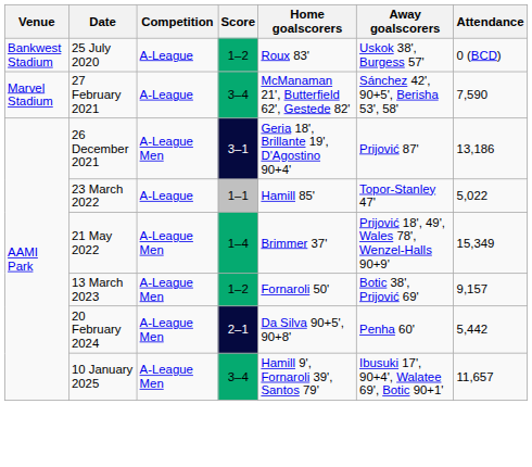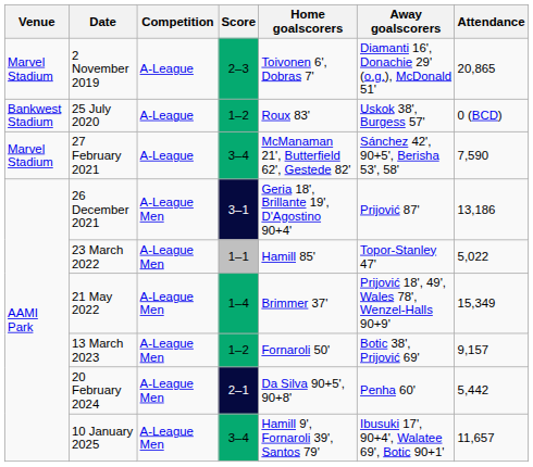+ row: Marvel Stadium | 2 November 2019 | A-League | 2–3 | Toivonen 6', Dobras 7' | Diamanti 16', Donachie 29' (o.g.), McDonald 51' | 20,865
23 March 2022 | Competition: A-League -> A-League Men
